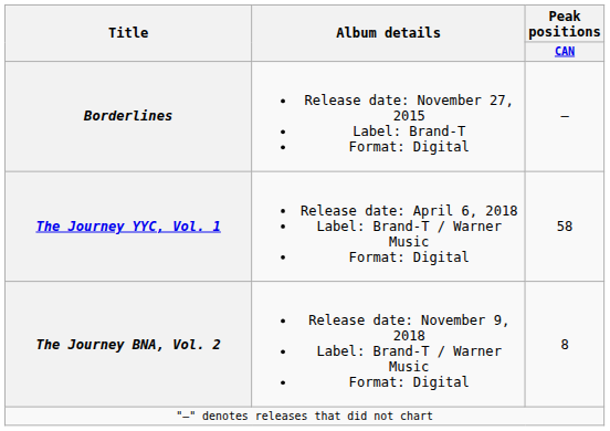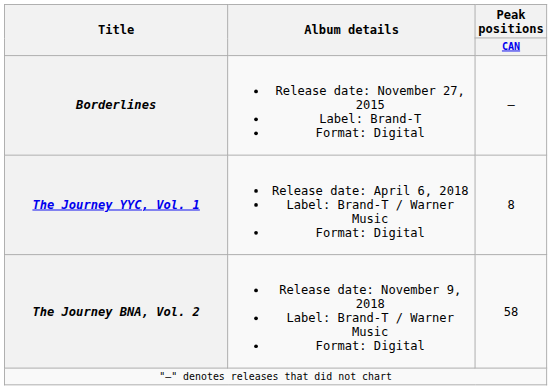The Journey YYC, Vol. 1 | Peak positions / CAN: 58 -> 8
The Journey BNA, Vol. 2 | Peak positions / CAN: 8 -> 58
